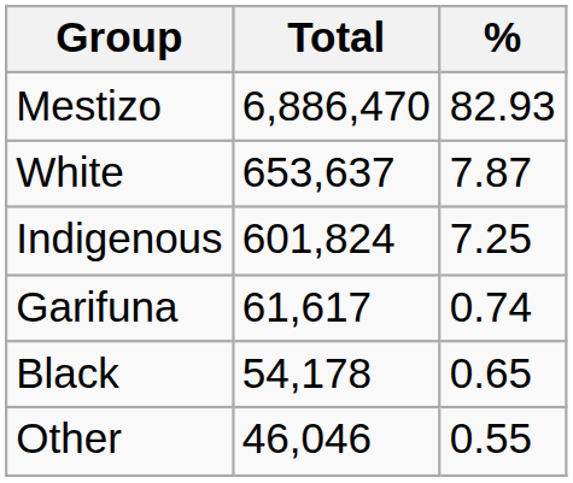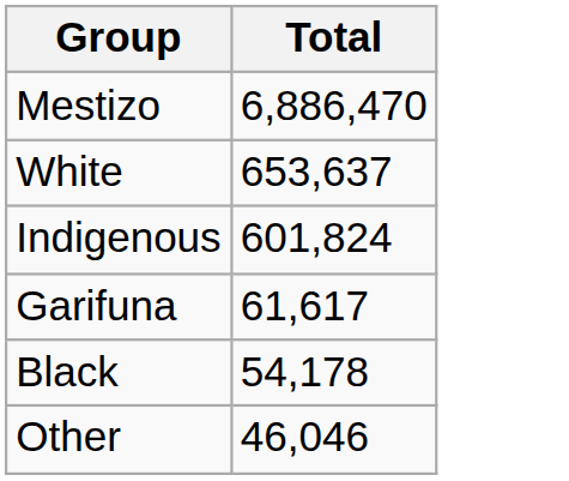- column: % | 82.93 | 7.87 | 7.25 | 0.74 | 0.65 | 0.55
